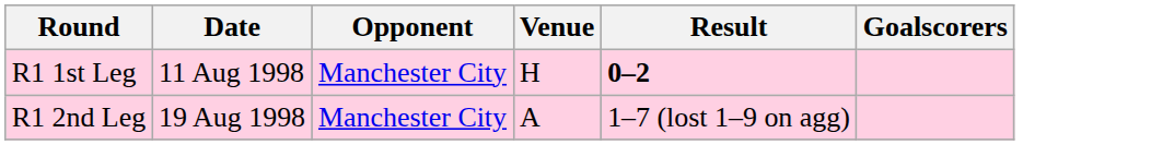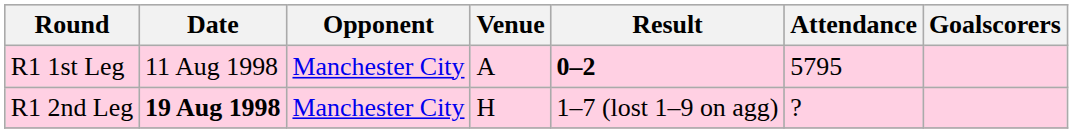+ column: Attendance | 5795 | ?
R1 1st Leg | Venue: H -> A
R1 2nd Leg | Date: normal -> bold
R1 2nd Leg | Venue: A -> H
